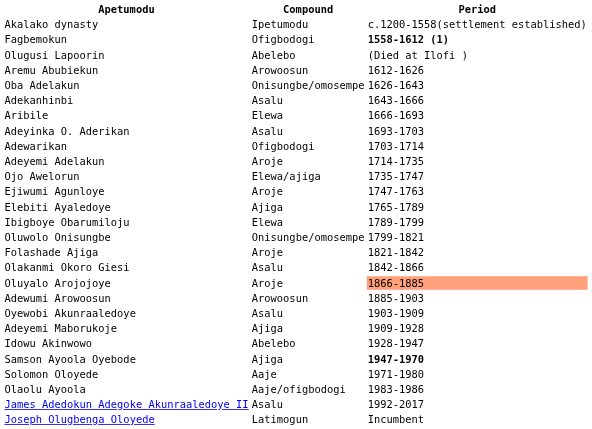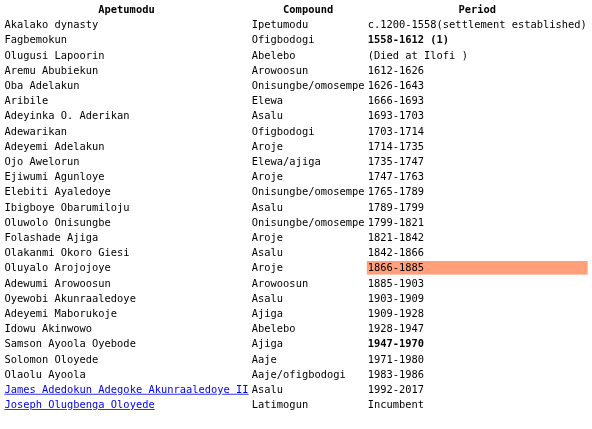- row: Adekanhinbi | Asalu | 1643-1666
Elebiti Ayaledoye | Compound: Ajiga -> Onisungbe/omosempe
Ibigboye Obarumiloju | Compound: Elewa -> Asalu
